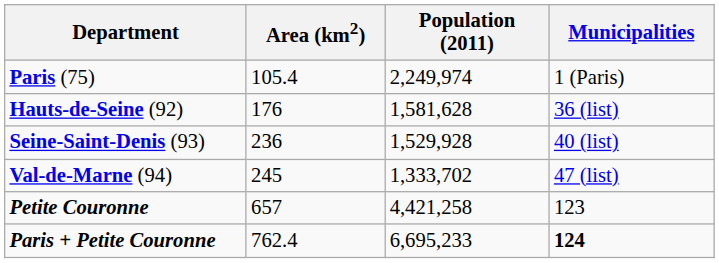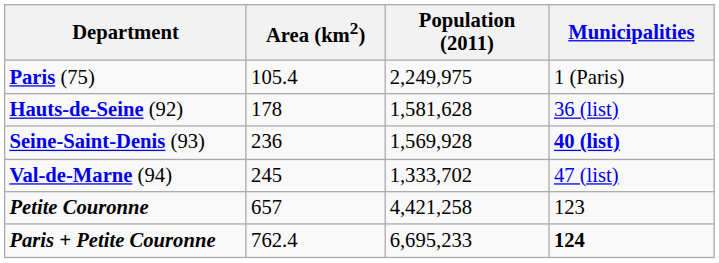Paris (75) | Population (2011): 2,249,974 -> 2,249,975
Hauts-de-Seine (92) | Area (km2): 176 -> 178
Seine-Saint-Denis (93) | Population (2011): 1,529,928 -> 1,569,928
Seine-Saint-Denis (93) | Municipalities: normal -> bold
